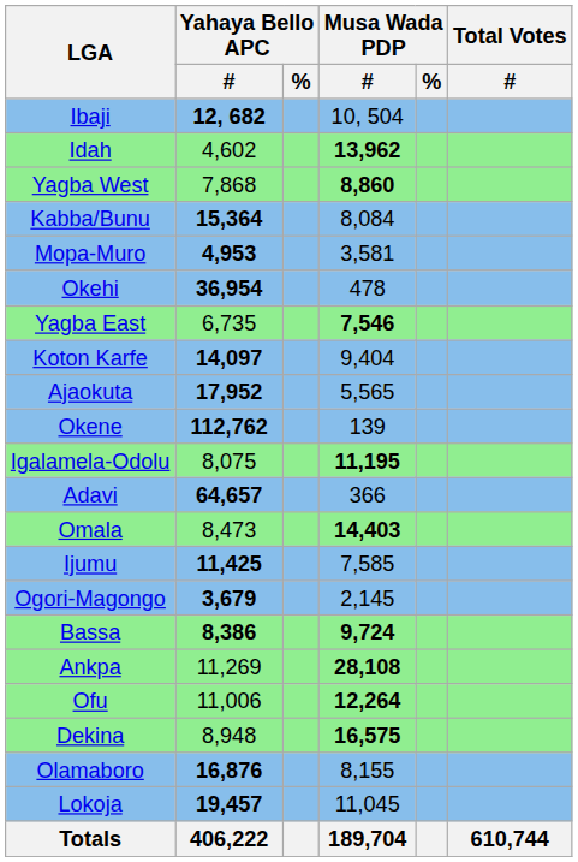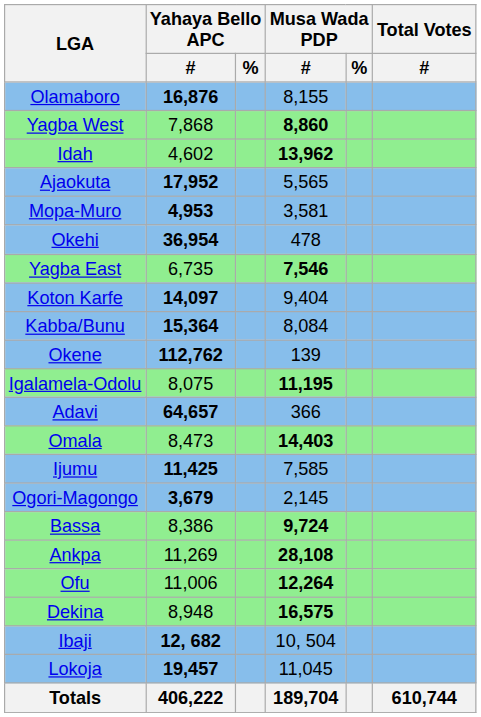rows swapped: Olamaboro <-> Ibaji
rows swapped: Idah <-> Yagba West
rows swapped: Ajaokuta <-> Kabba/Bunu
Bassa | Yahaya Bello APC / #: bold -> normal
